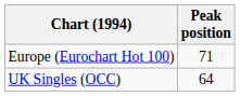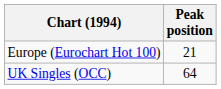Europe (Eurochart Hot 100) | Peak position: 71 -> 21
